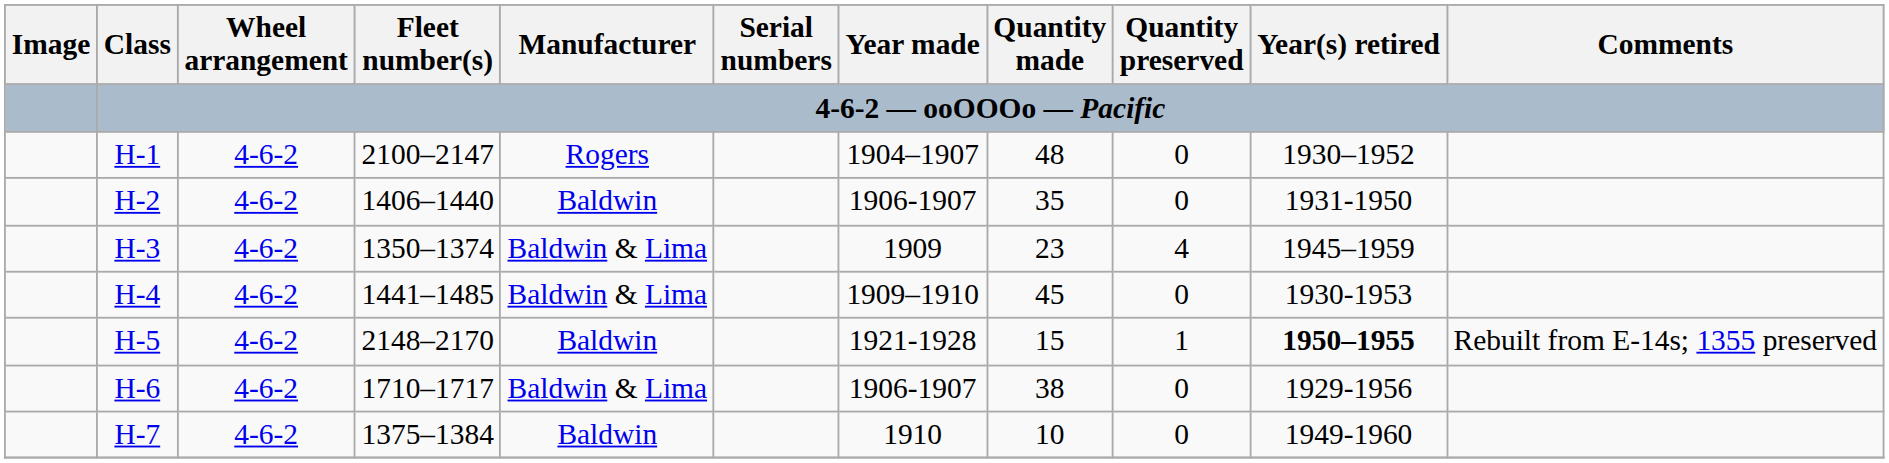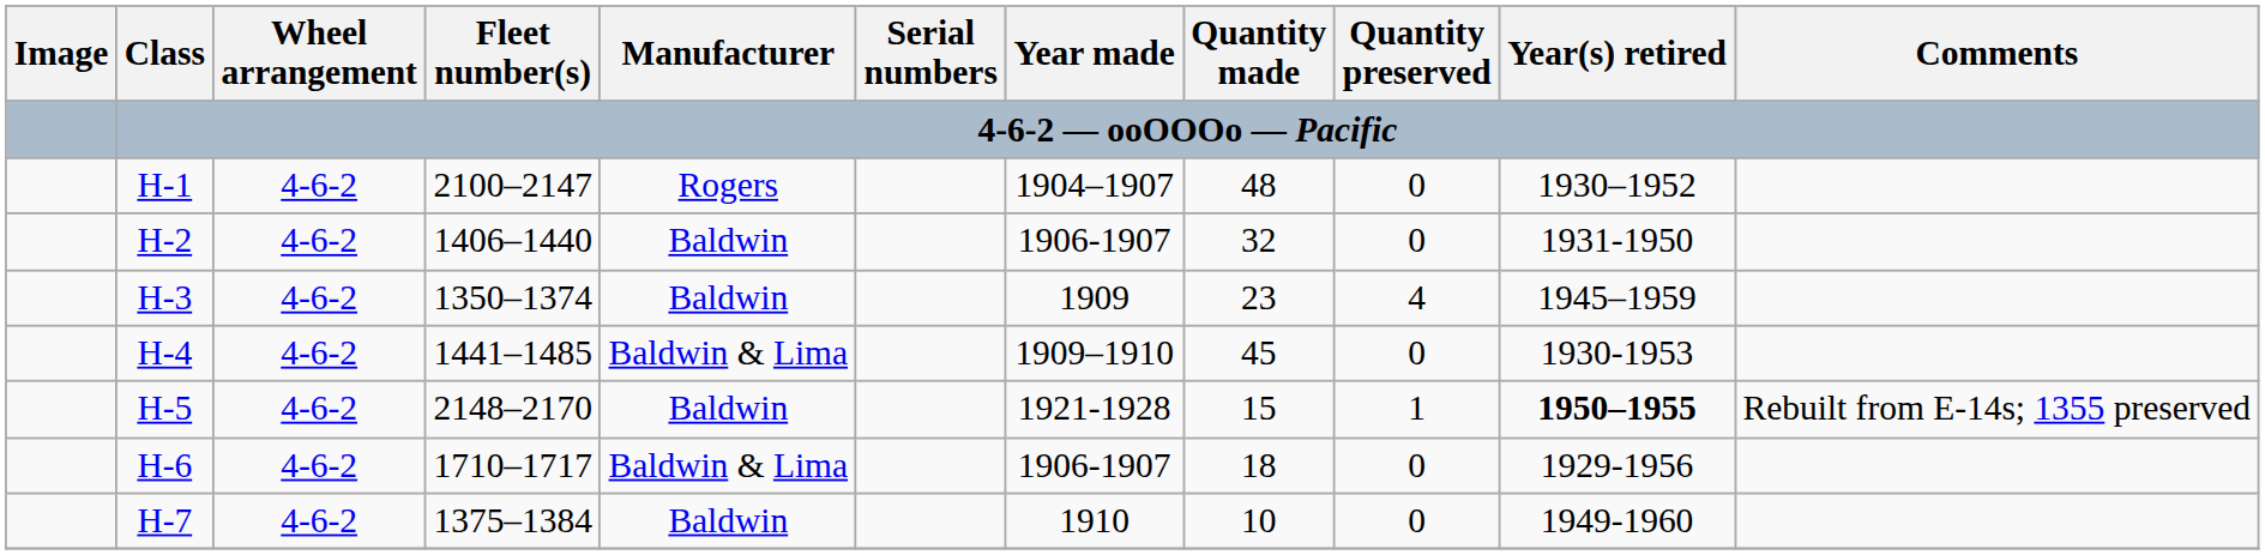H-2 | Quantity made: 35 -> 32
H-3 | Manufacturer: Baldwin & Lima -> Baldwin
H-6 | Quantity made: 38 -> 18
